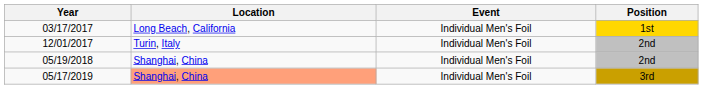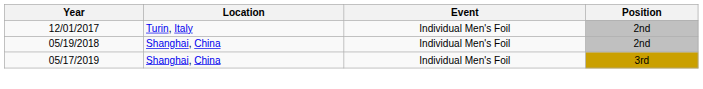- row: 03/17/2017 | Long Beach, California | Individual Men's Foil | 1st
05/17/2019 | Location: lightsalmon background -> no background
